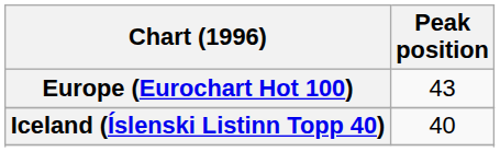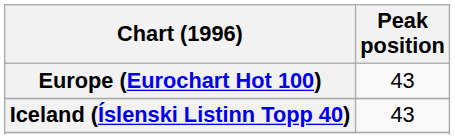Iceland (Íslenski Listinn Topp 40) | Peak position: 40 -> 43
